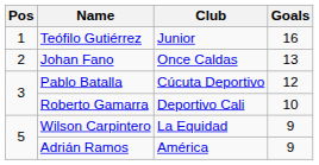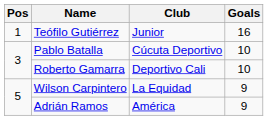- row: 2 | Johan Fano | Once Caldas | 13
Pablo Batalla | Goals: 12 -> 10
